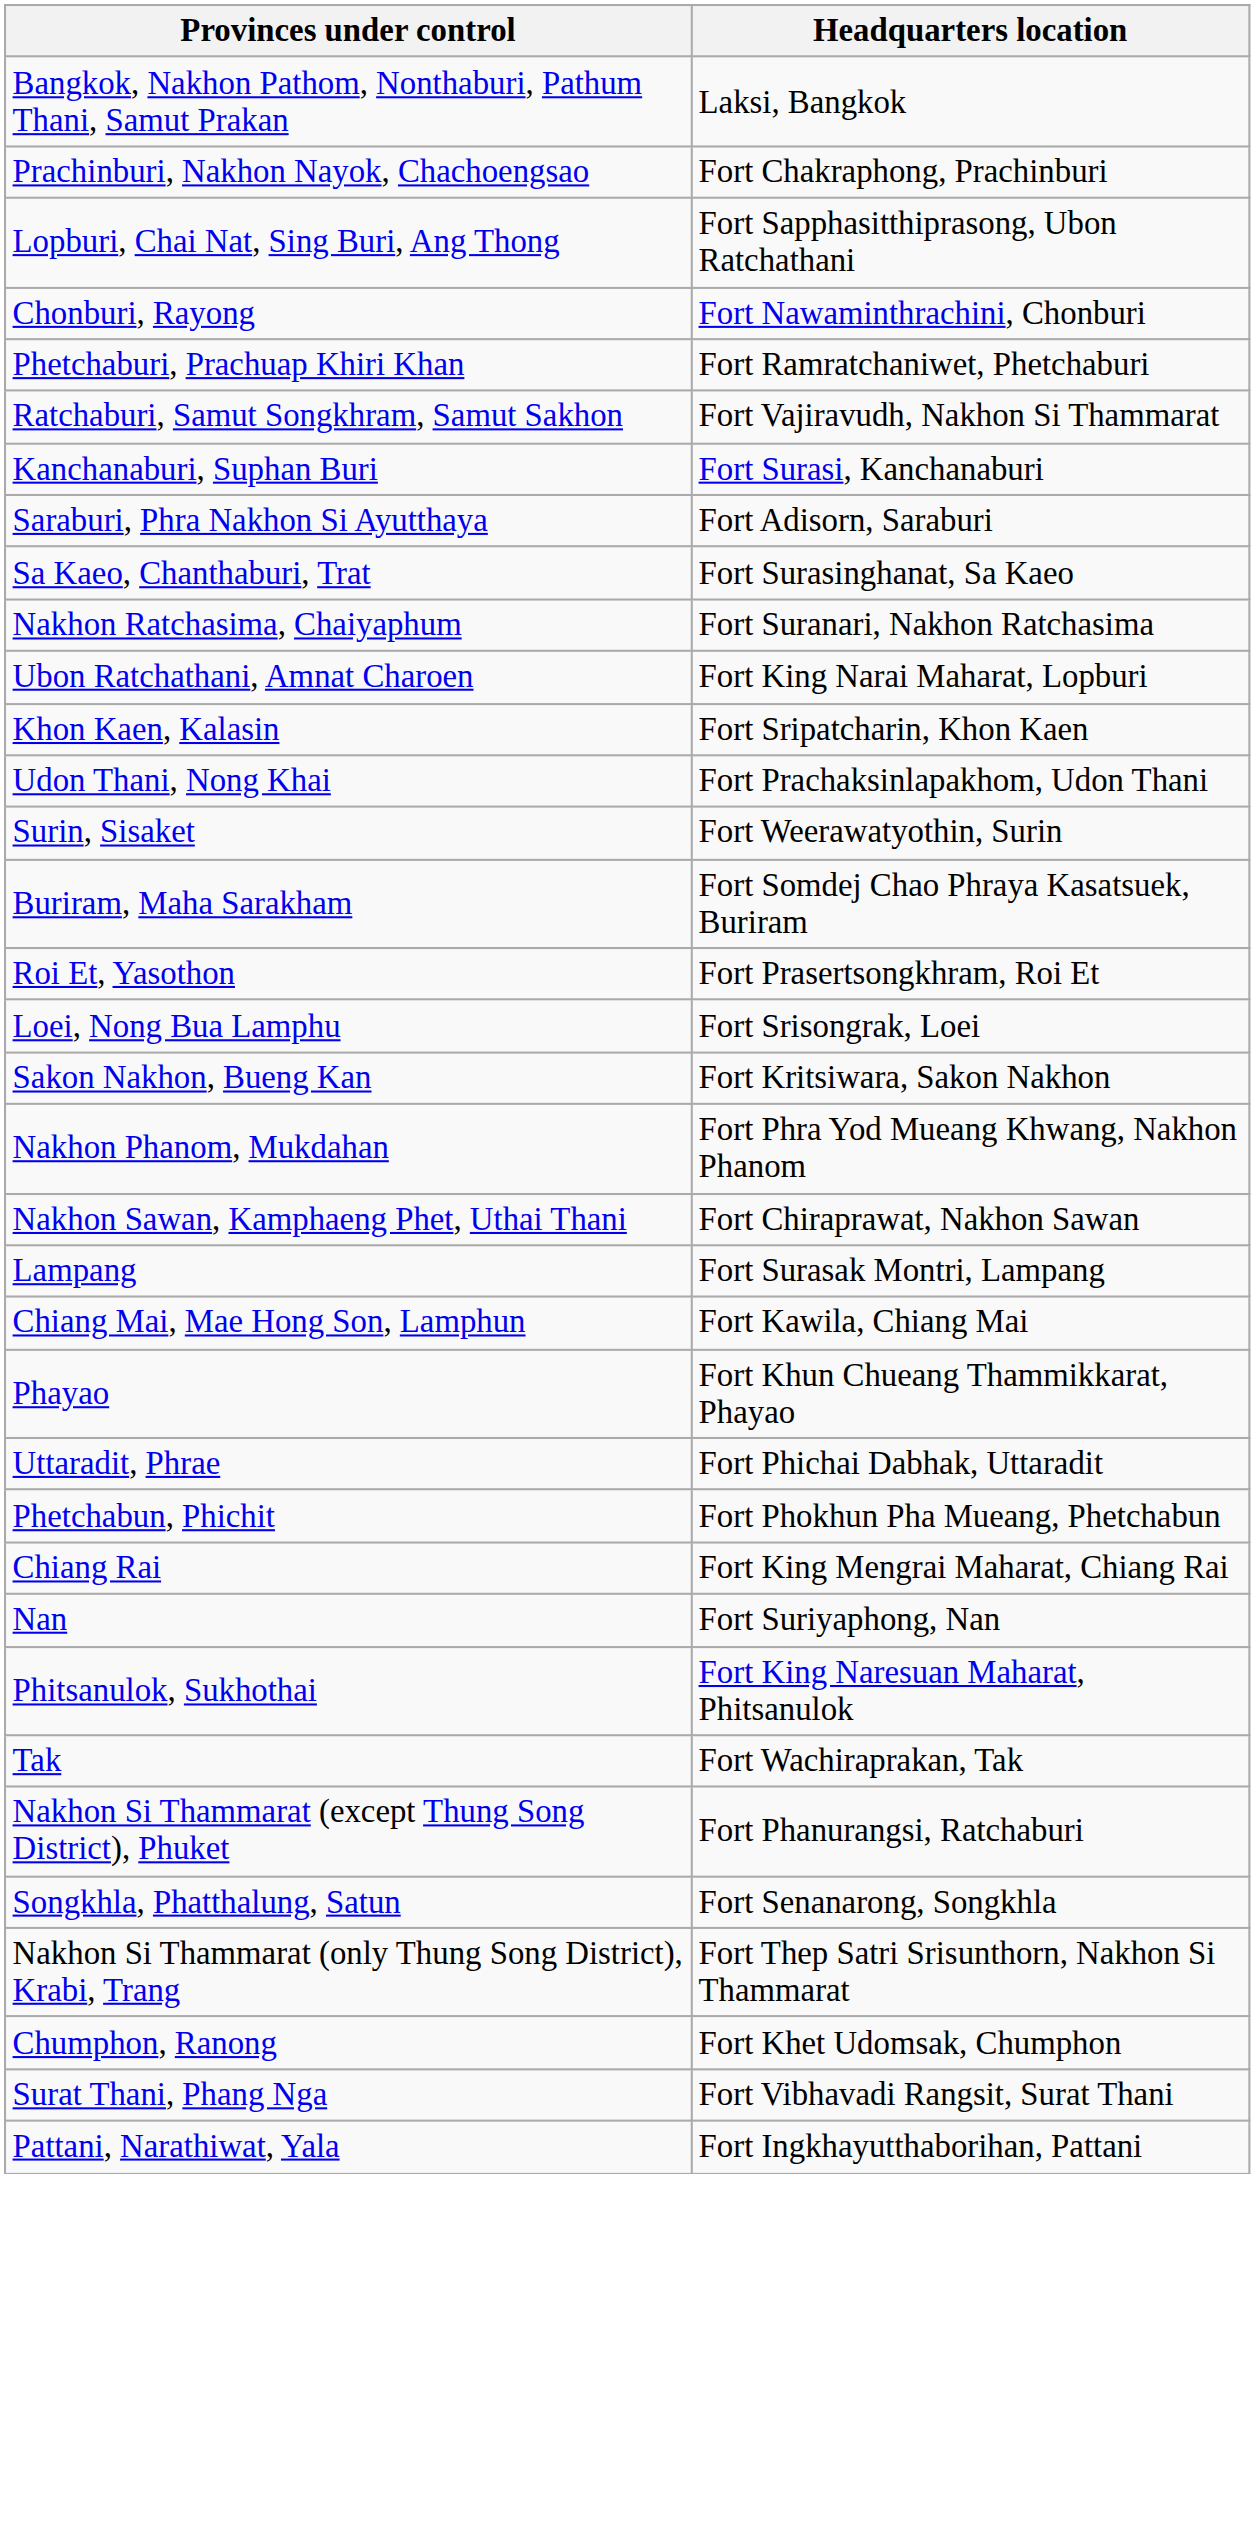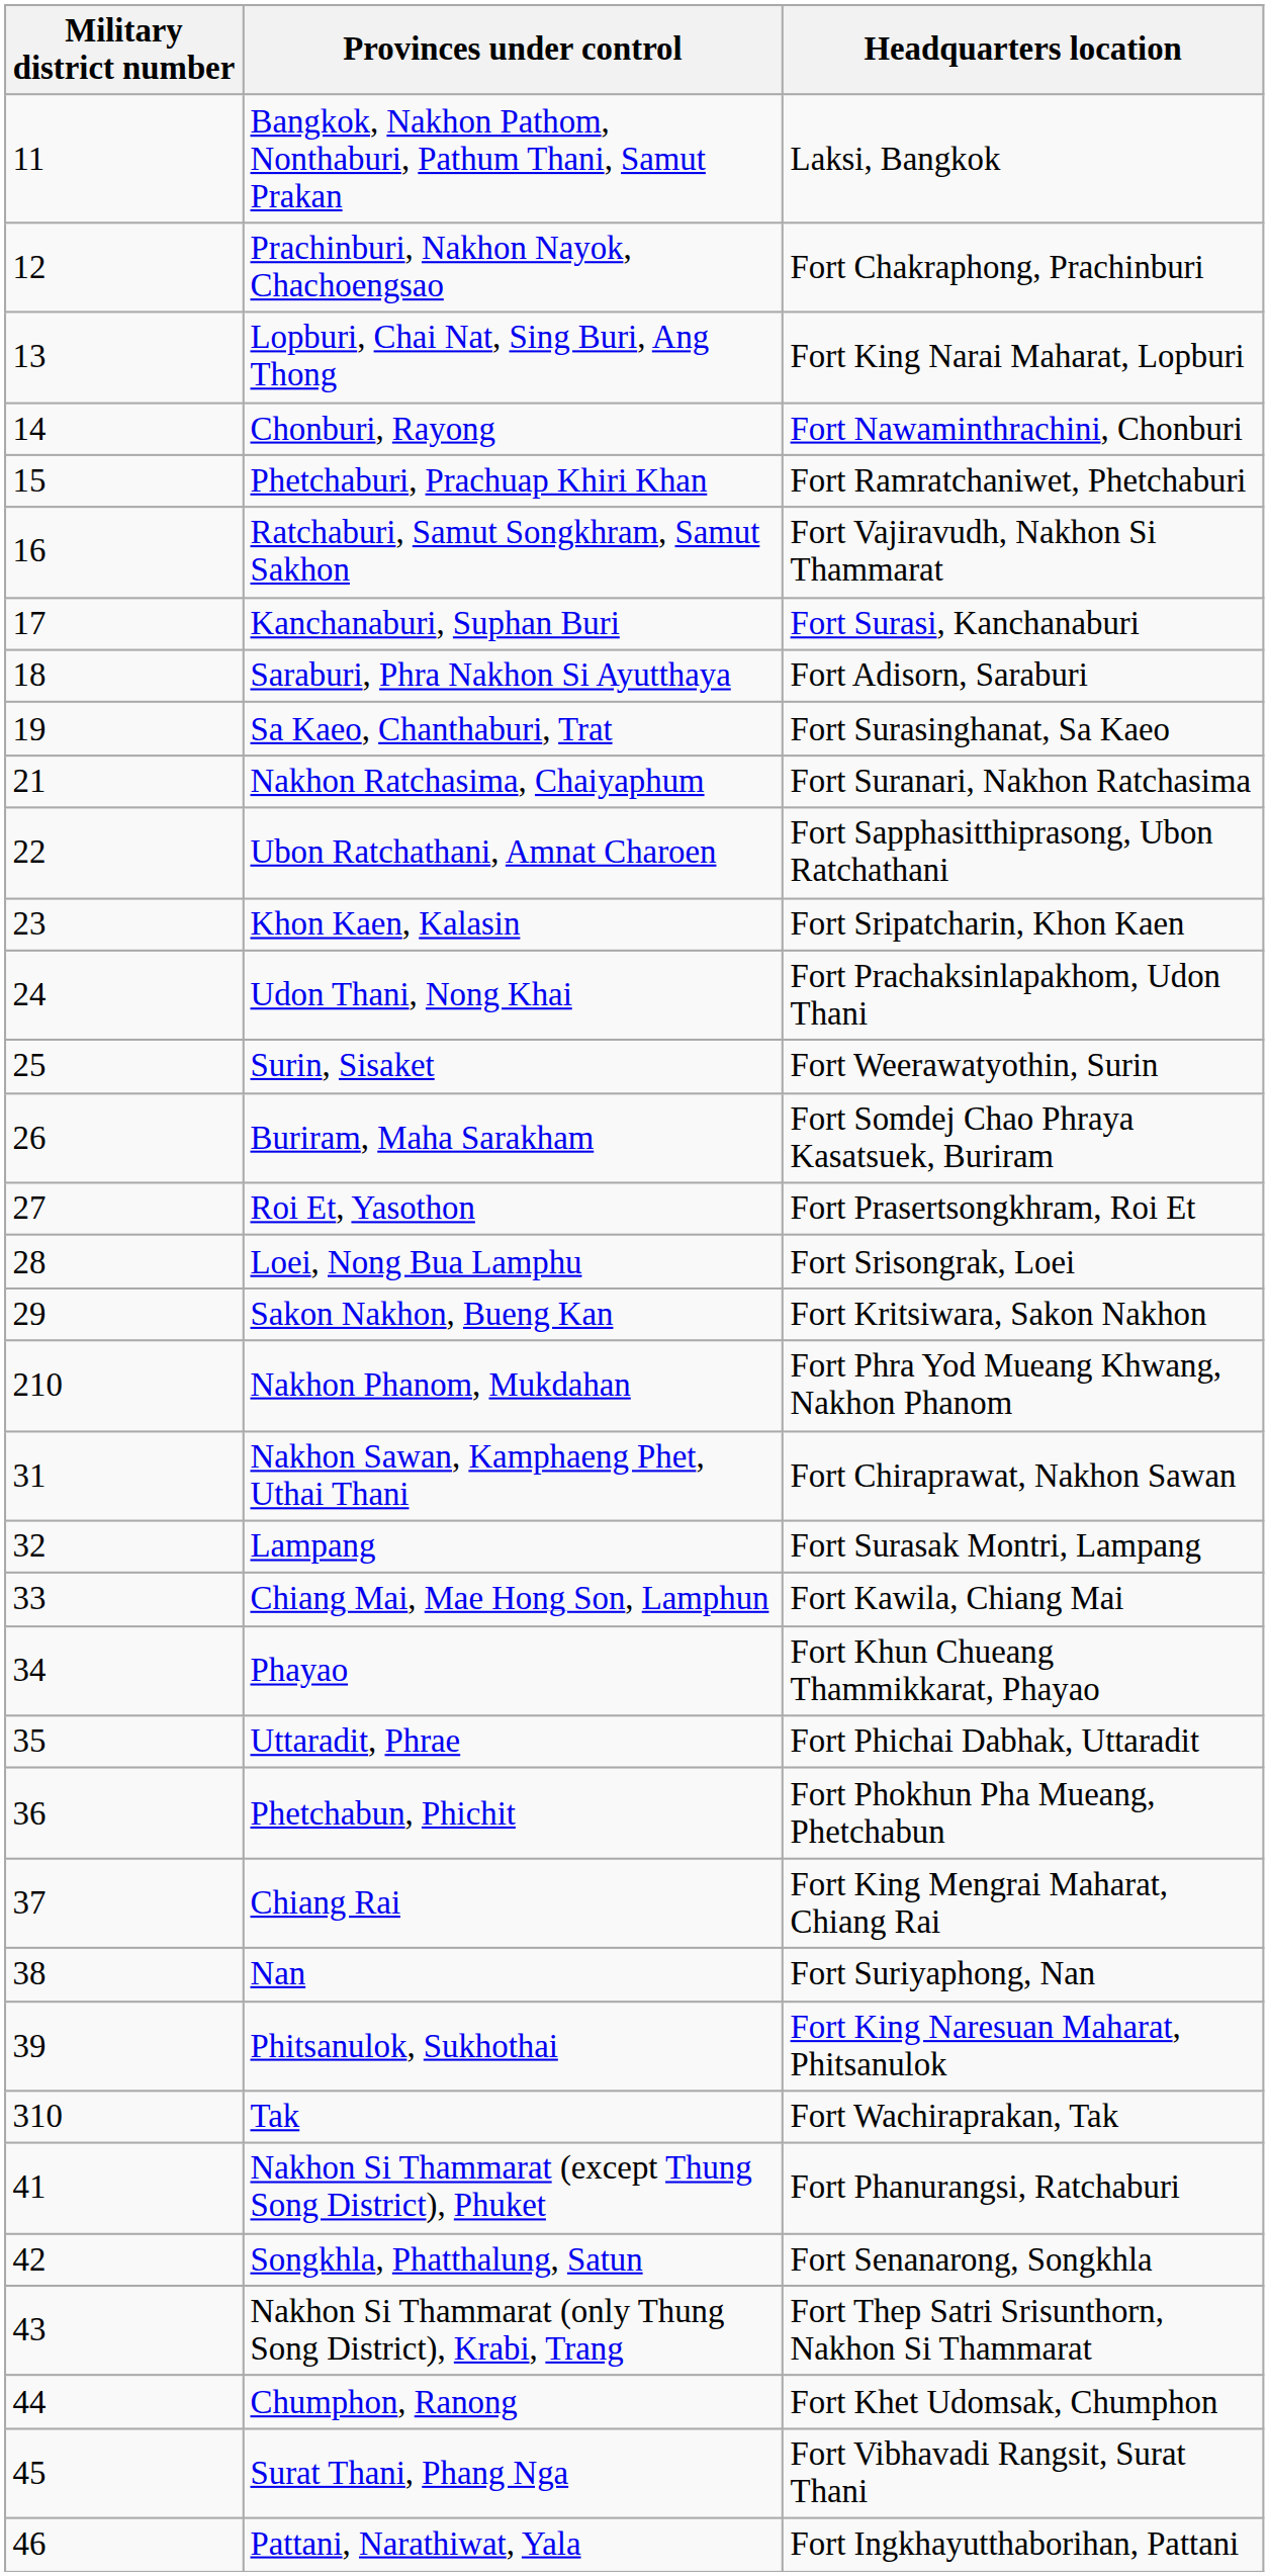+ column: Military district number | 11 | 12 | 13 | 14 | 15 | 16 | 17 | 18 | 19 | 21 | 22 | 23 | 24 | 25 | 26 | 27 | 28 | 29 | 210 | 31 | 32 | 33 | 34 | 35 | 36 | 37 | 38 | 39 | 310 | 41 | 42 | 43 | 44 | 45 | 46
Lopburi, Chai Nat, Sing Buri, Ang Thong | Headquarters location: Fort Sapphasitthiprasong, Ubon Ratchathani -> Fort King Narai Maharat, Lopburi
Ubon Ratchathani, Amnat Charoen | Headquarters location: Fort King Narai Maharat, Lopburi -> Fort Sapphasitthiprasong, Ubon Ratchathani
